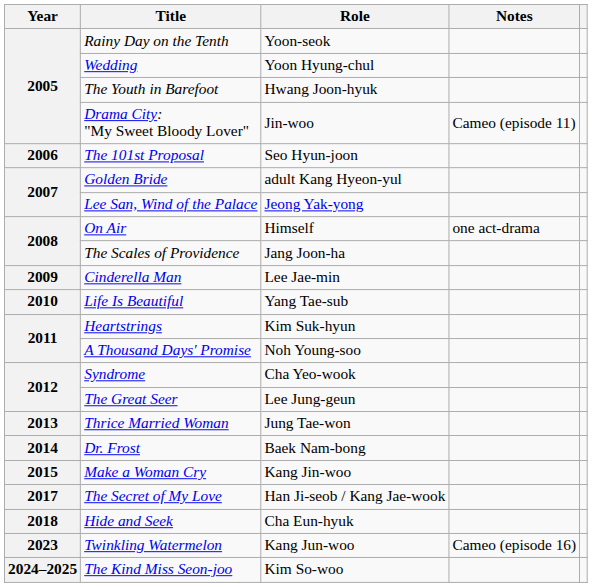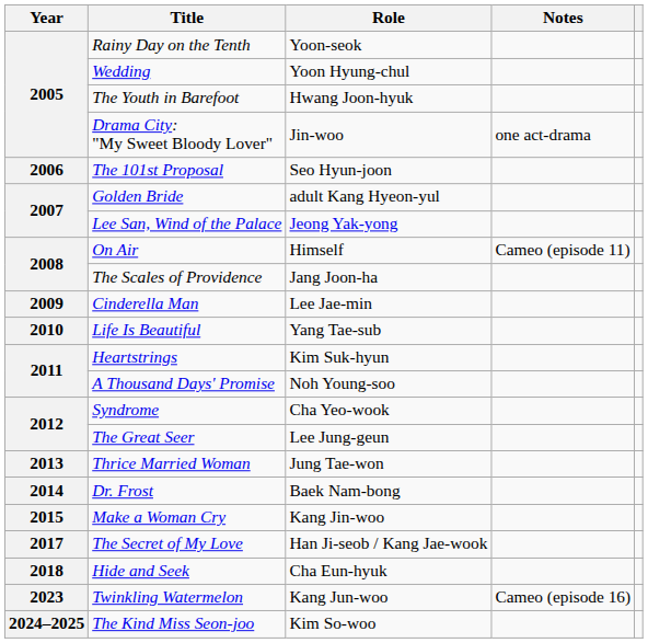Drama City: "My Sweet Bloody Lover" | Notes: Cameo (episode 11) -> one act-drama
On Air | Notes: one act-drama -> Cameo (episode 11)
